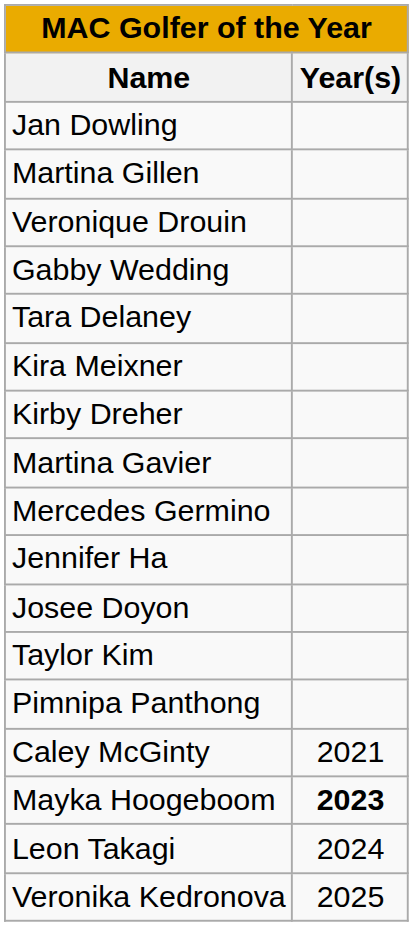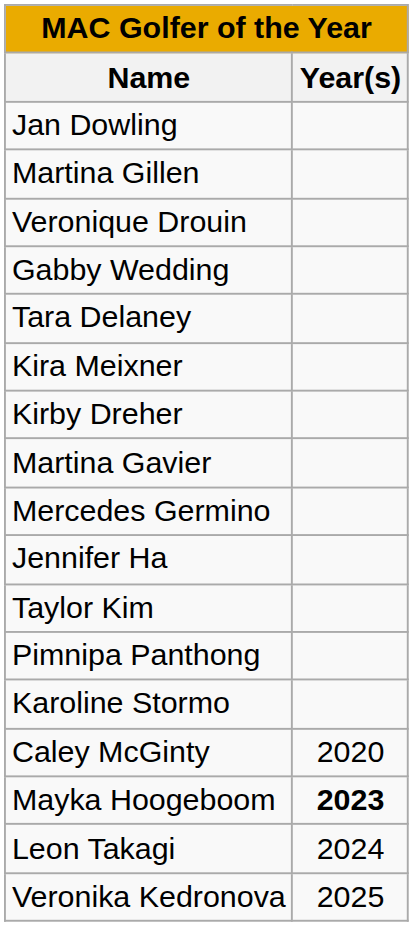- row: Josee Doyon
+ row: Karoline Stormo
Caley McGinty | Year(s): 2021 -> 2020
